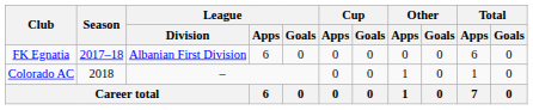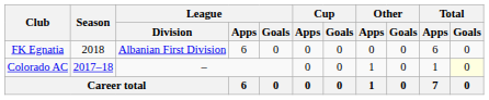FK Egnatia | Season: 2017–18 -> 2018
Colorado AC | Season: 2018 -> 2017–18
Colorado AC | Total / Goals: no background -> lightyellow background
